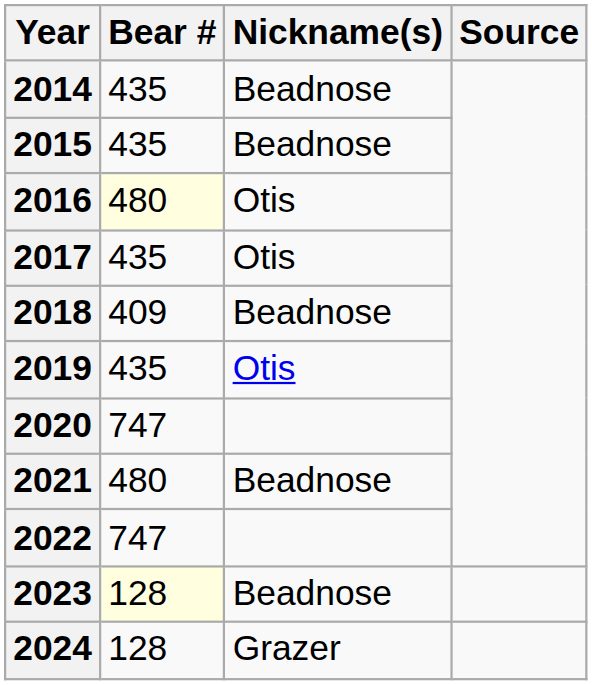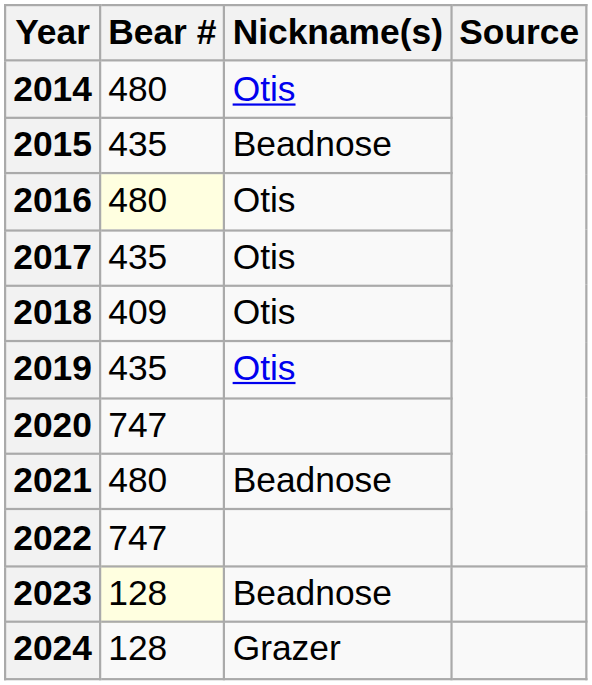2014 | Bear #: 435 -> 480
2014 | Nickname(s): Beadnose -> Otis
2018 | Nickname(s): Beadnose -> Otis
